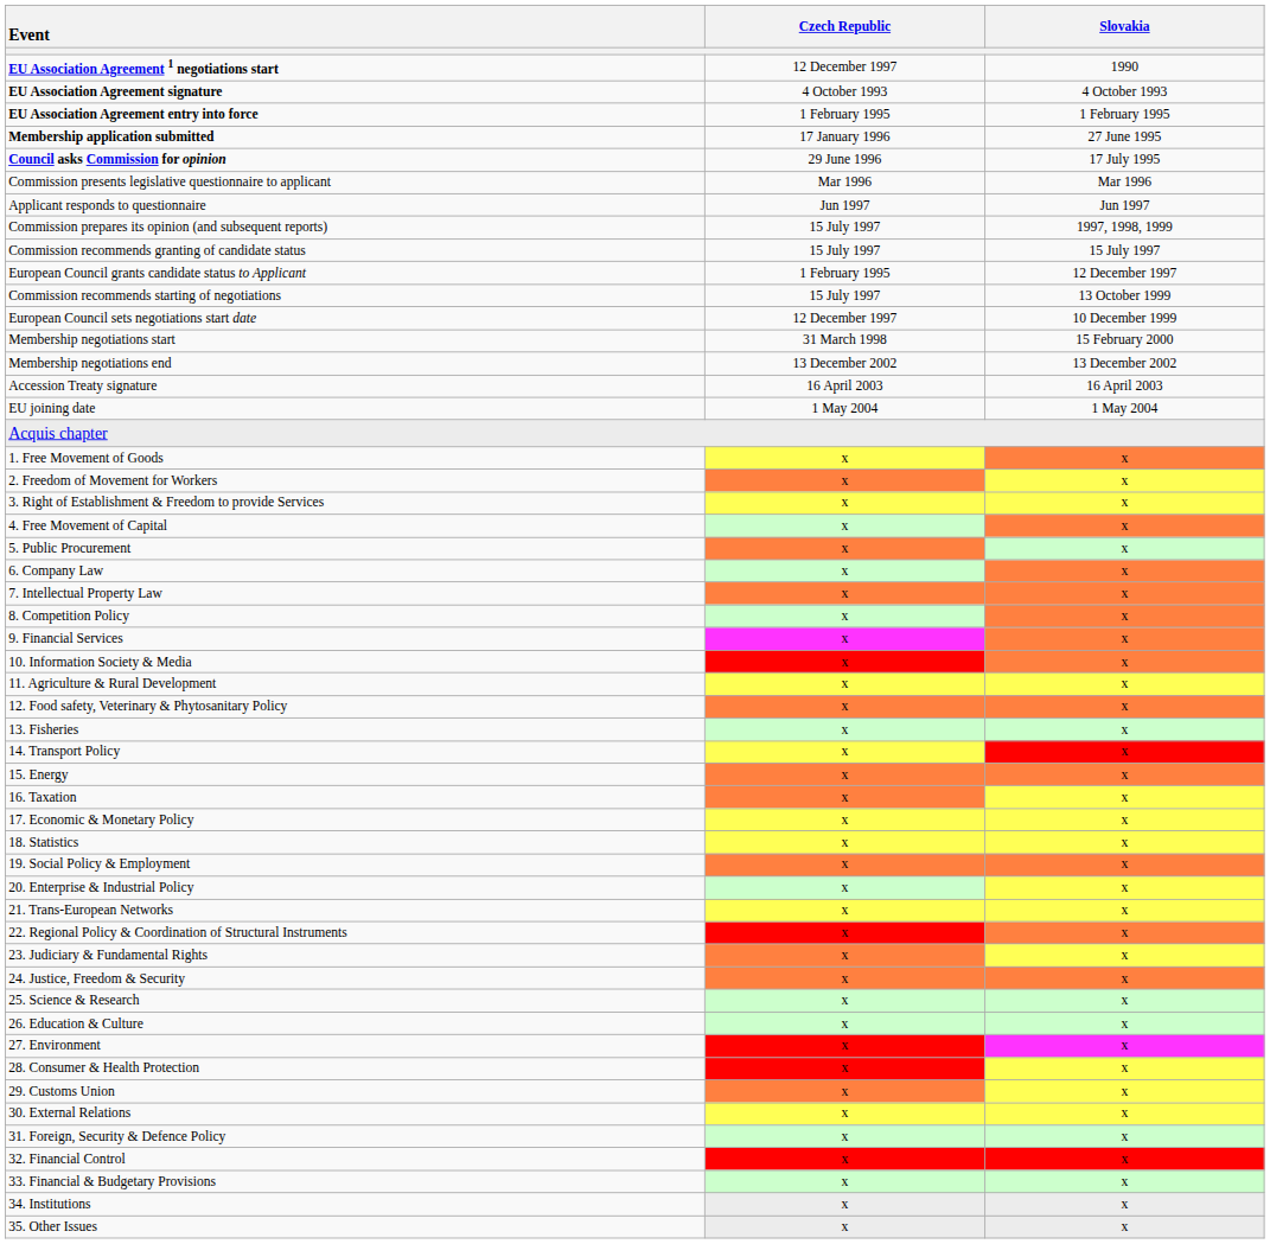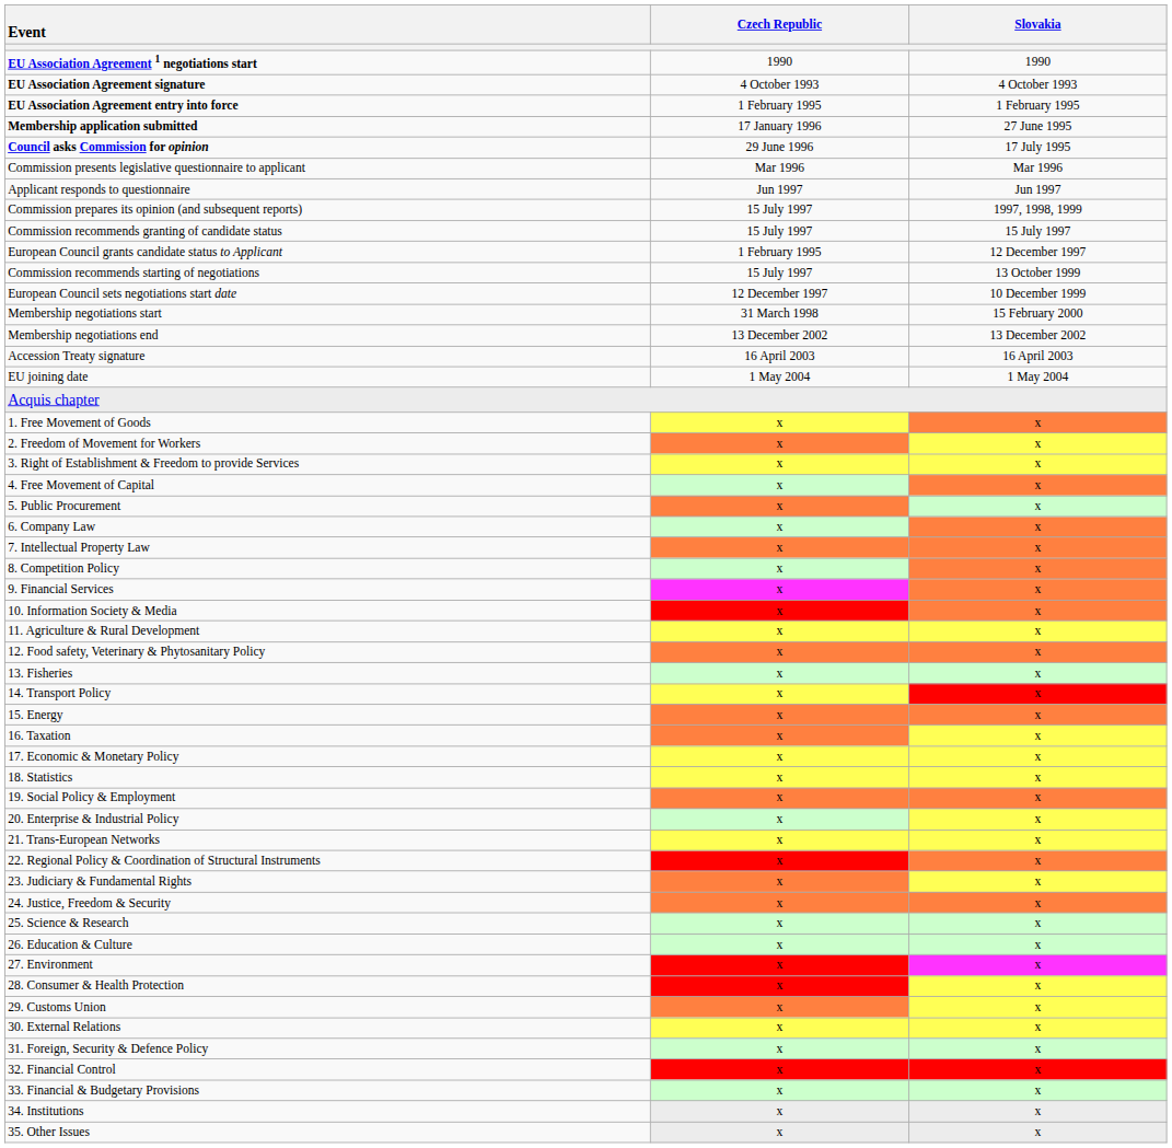EU Association Agreement 1 negotiations start | Czech Republic: 12 December 1997 -> 1990
